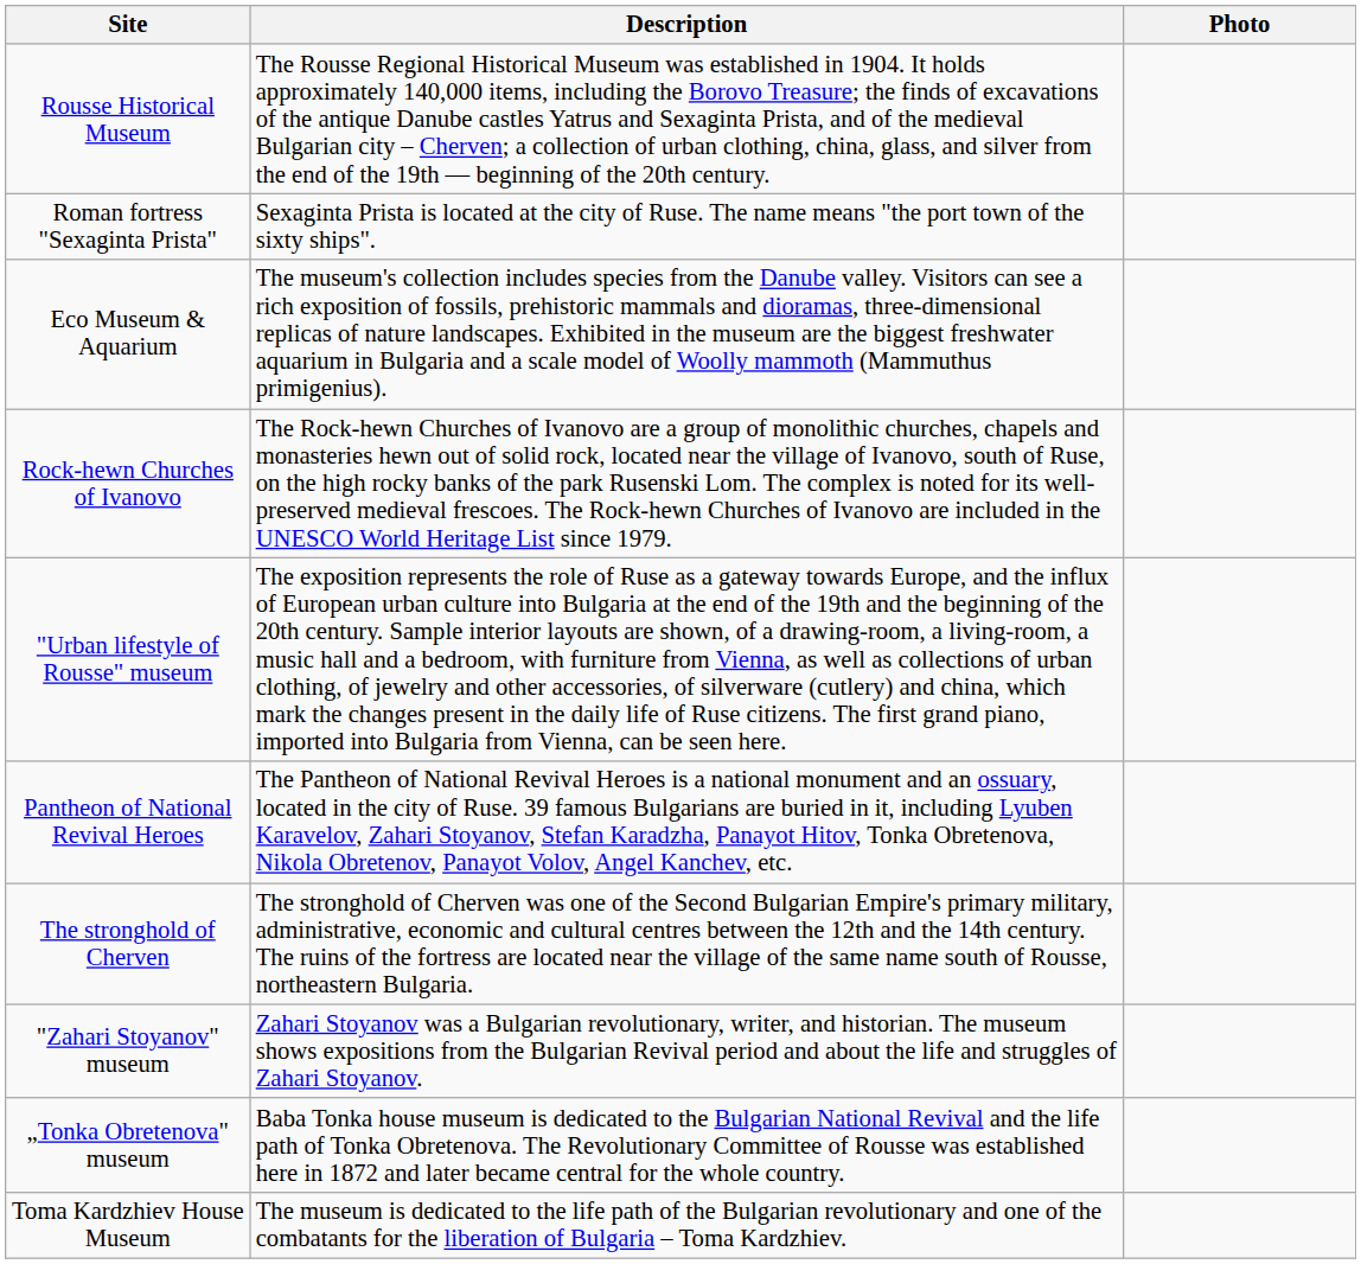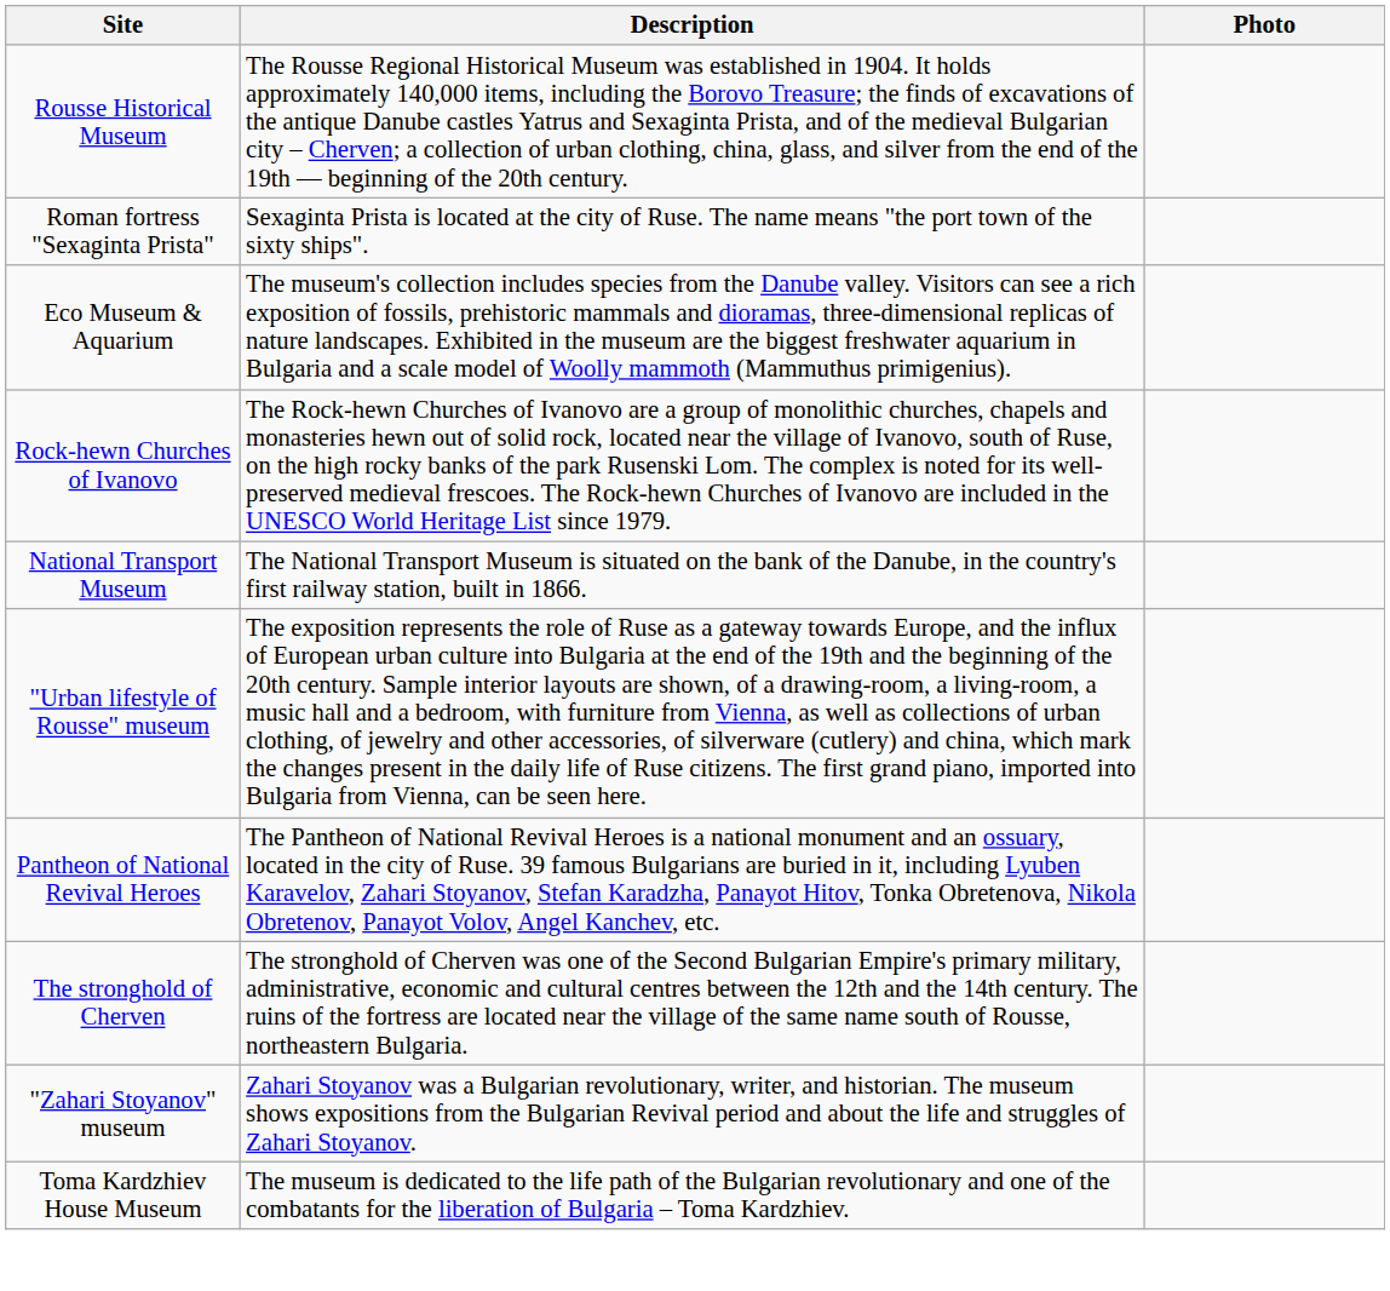+ row: National Transport Museum | The National Transport Museum is situated on the bank of the Danube, in the country's first railway station, built in 1866.
- row: „Tonka Obretenova" museum | Baba Tonka house museum is dedicated to the Bulgarian National Revival and the life path of Tonka Obretenova. The Revolutionary Committee of Rousse was established here in 1872 and later became central for the whole country.
